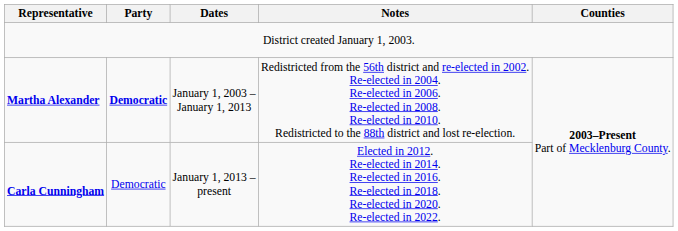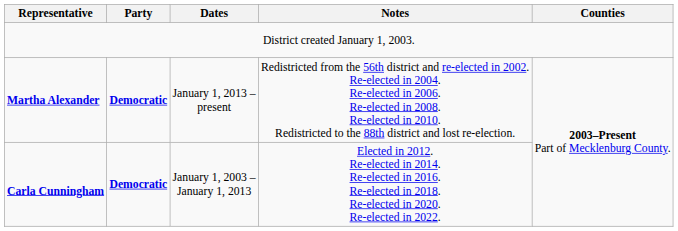Martha Alexander | Dates: January 1, 2003 – January 1, 2013 -> January 1, 2013 – present
Carla Cunningham | Party: normal -> bold
Carla Cunningham | Dates: January 1, 2013 – present -> January 1, 2003 – January 1, 2013
